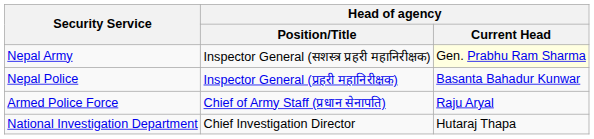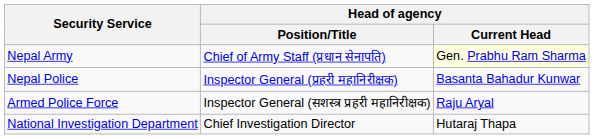Nepal Army | Head of agency / Position/Title: Inspector General (सशस्त्र प्रहरी महानिरीक्षक) -> Chief of Army Staff (प्रधान सेनापति)
Armed Police Force | Head of agency / Position/Title: Chief of Army Staff (प्रधान सेनापति) -> Inspector General (सशस्त्र प्रहरी महानिरीक्षक)
